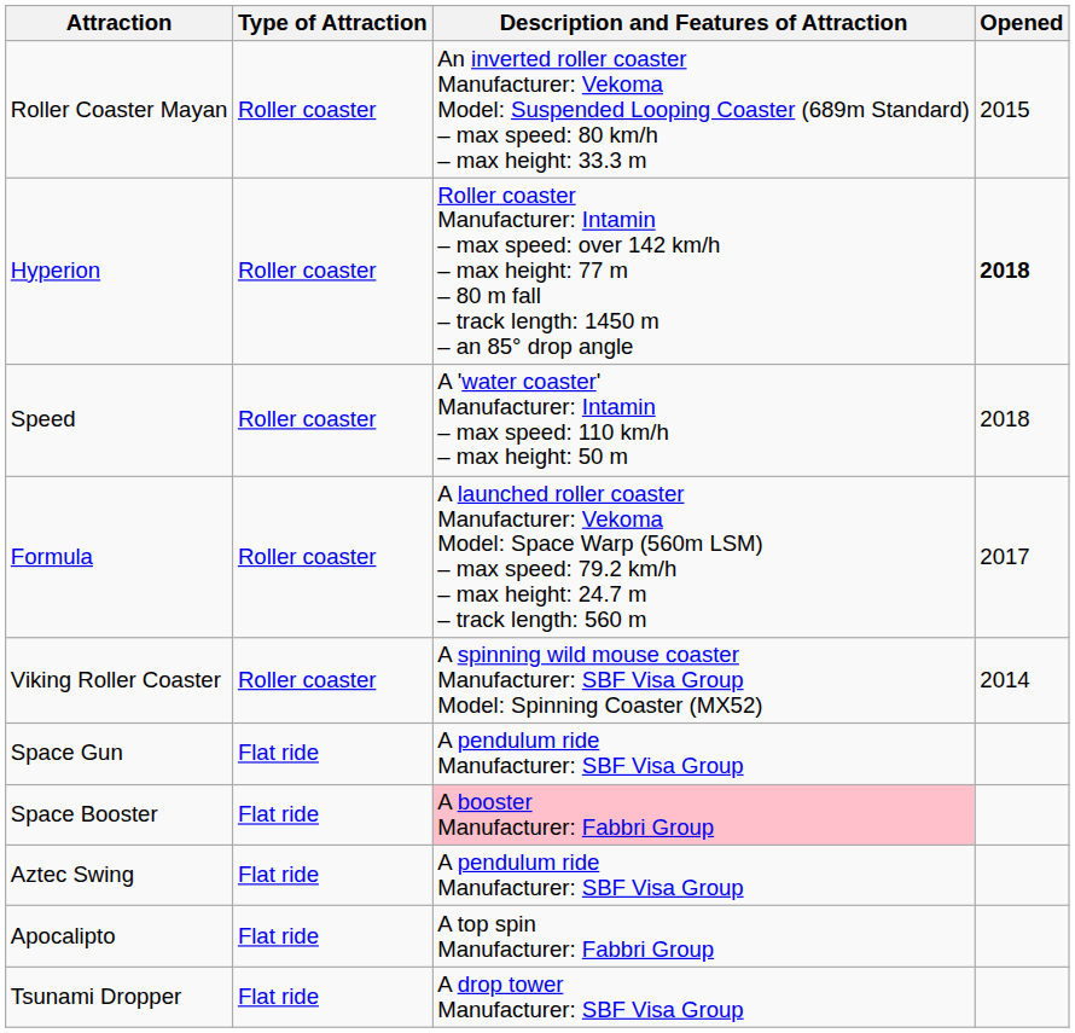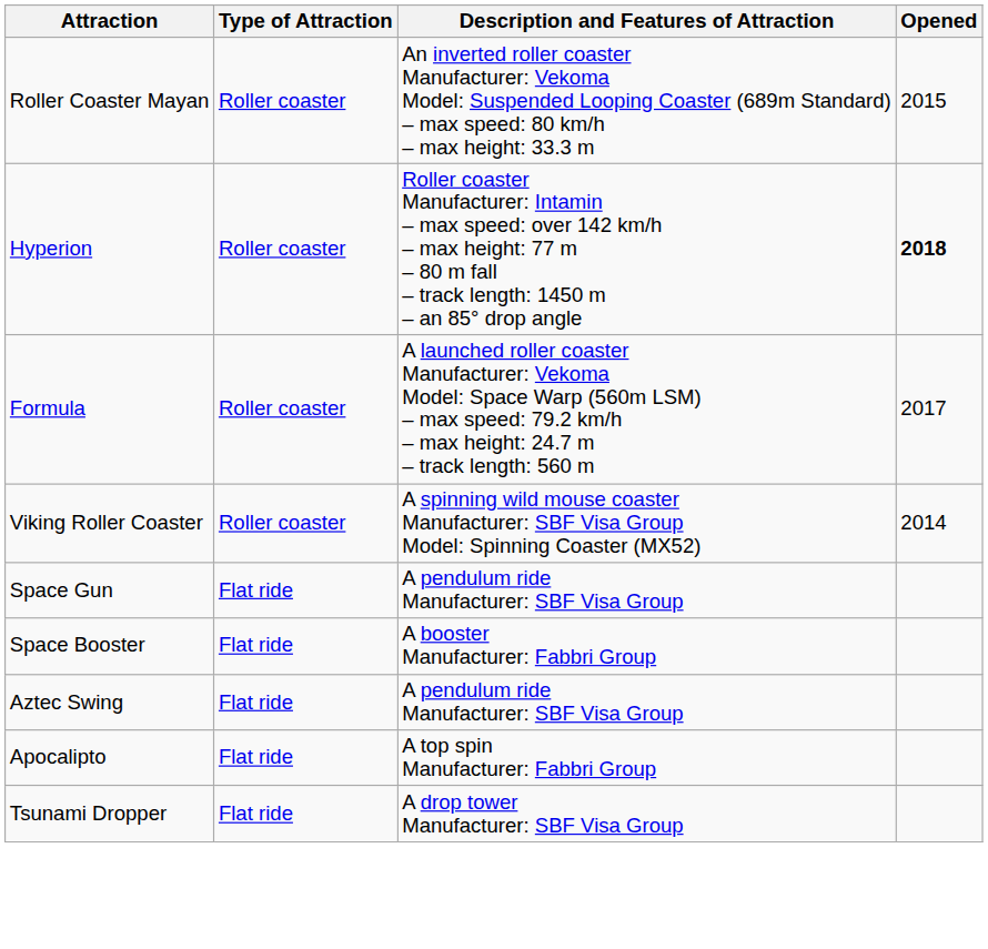- row: Speed | Roller coaster | A 'water coaster' Manufacturer: Intamin – max speed: 110 km/h – max height: 50 m | 2018
Space Booster | Description and Features of Attraction: pink background -> no background
